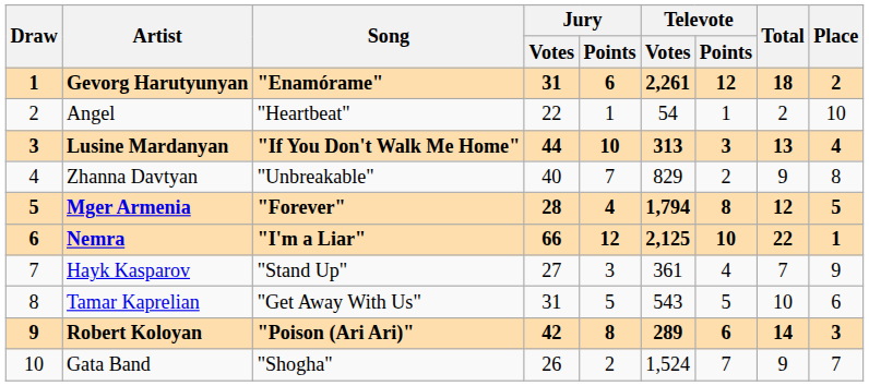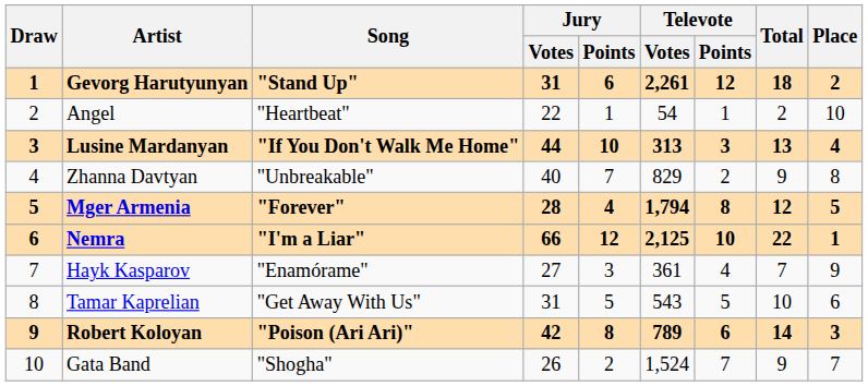Gevorg Harutyunyan | Song: "Enamórame" -> "Stand Up"
Hayk Kasparov | Song: "Stand Up" -> "Enamórame"
Robert Koloyan | Televote / Votes: 289 -> 789
